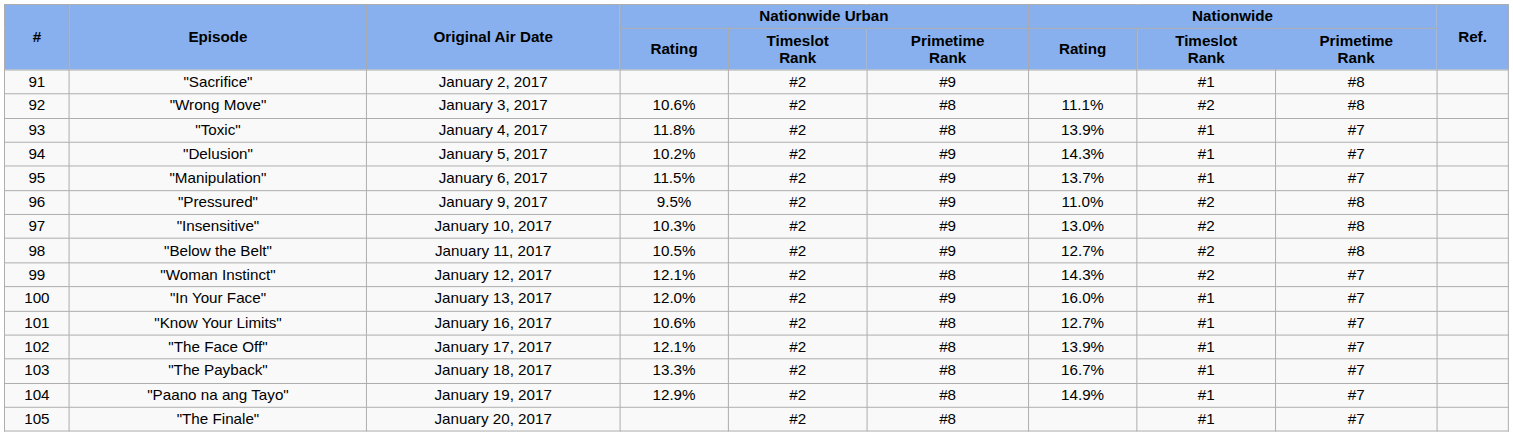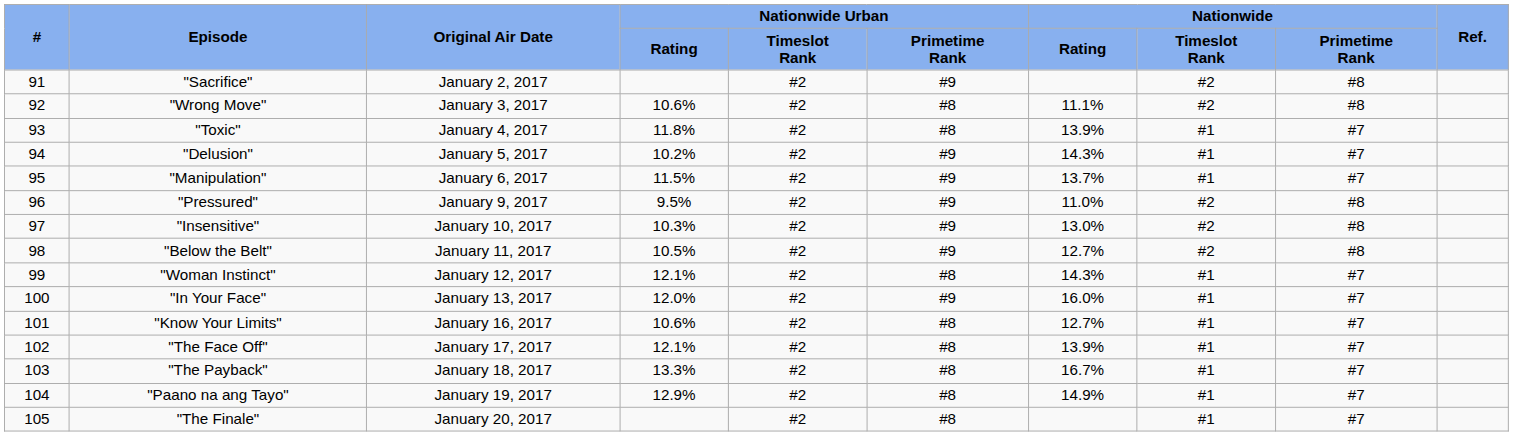"Sacrifice" | Nationwide / Timeslot Rank: #1 -> #2
"Woman Instinct" | Nationwide / Timeslot Rank: #2 -> #1
